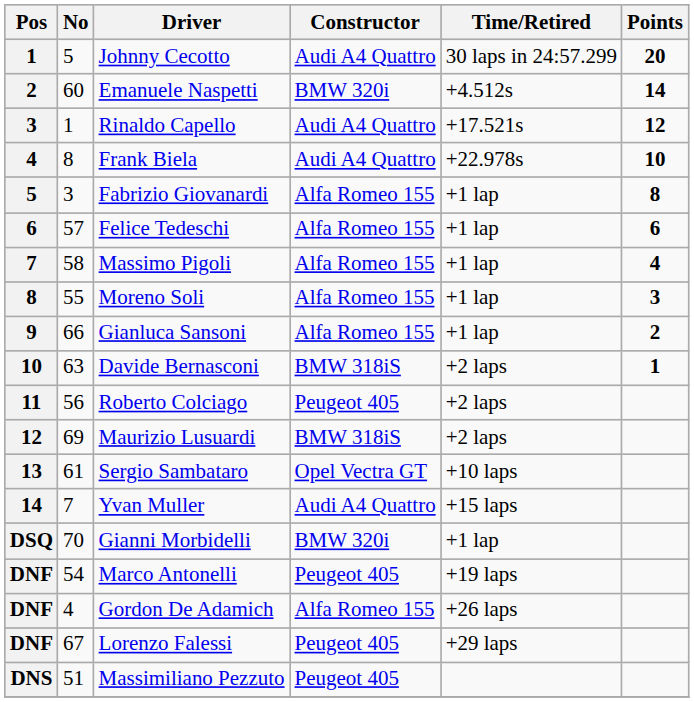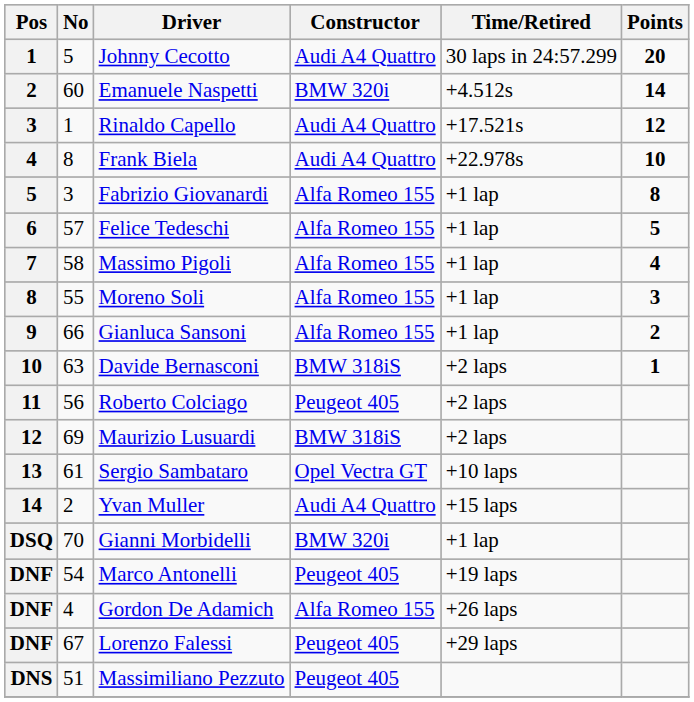Felice Tedeschi | Points: 6 -> 5
Yvan Muller | No: 7 -> 2
